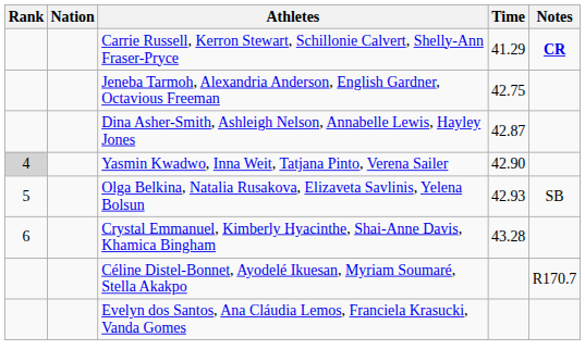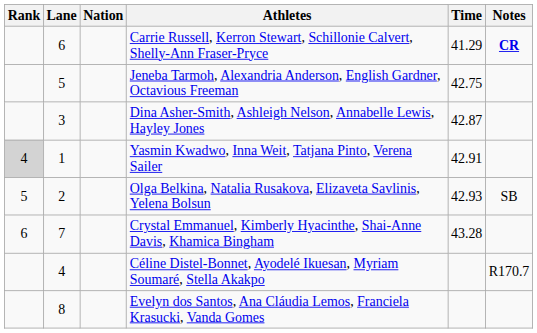+ column: Lane | 6 | 5 | 3 | 1 | 2 | 7 | 4 | 8
Yasmin Kwadwo, Inna Weit, Tatjana Pinto, Verena Sailer | Time: 42.90 -> 42.91
